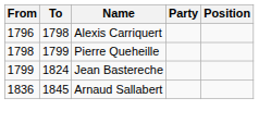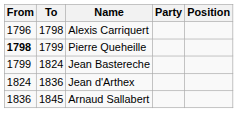Pierre Queheille | From: normal -> bold
+ row: 1824 | 1836 | Jean d'Arthex
